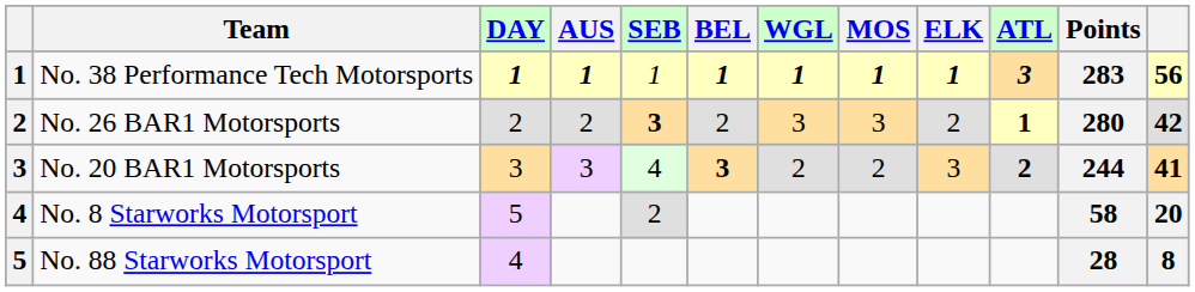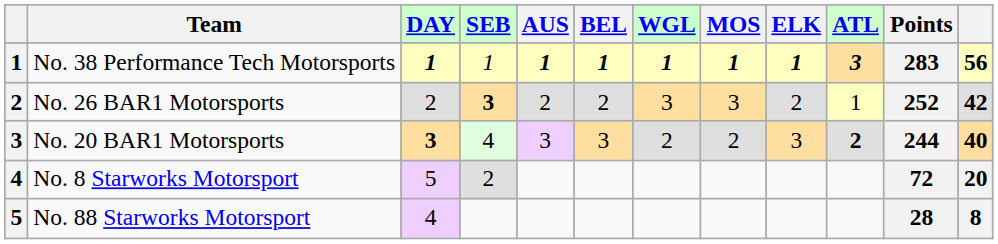columns swapped: SEB <-> AUS
No. 26 BAR1 Motorsports | ATL: bold -> normal
No. 26 BAR1 Motorsports | Points: 280 -> 252
No. 20 BAR1 Motorsports | DAY: normal -> bold
No. 20 BAR1 Motorsports | BEL: bold -> normal
No. 20 BAR1 Motorsports | column 12: 41 -> 40
No. 8 Starworks Motorsport | Points: 58 -> 72
